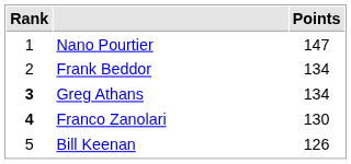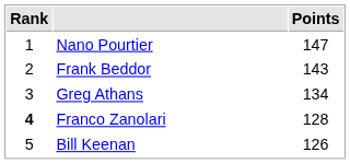Frank Beddor | Points: 134 -> 143
Greg Athans | Rank: bold -> normal
Franco Zanolari | Points: 130 -> 128
